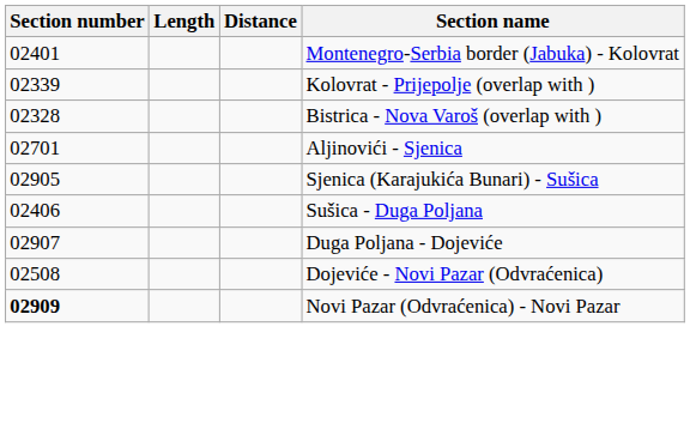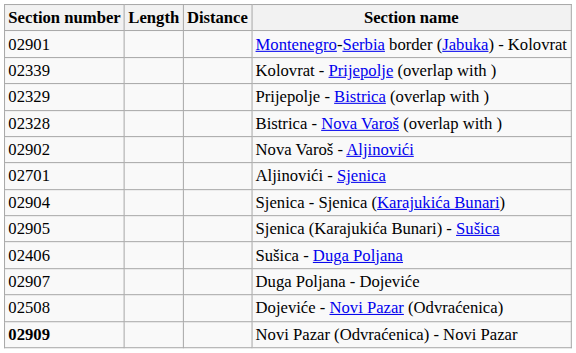Montenegro-Serbia border (Jabuka) - Kolovrat | Section number: 02401 -> 02901
+ row: 02329 | Prijepolje - Bistrica (overlap with )
+ row: 02902 | Nova Varoš - Aljinovići
+ row: 02904 | Sjenica - Sjenica (Karajukića Bunari)
